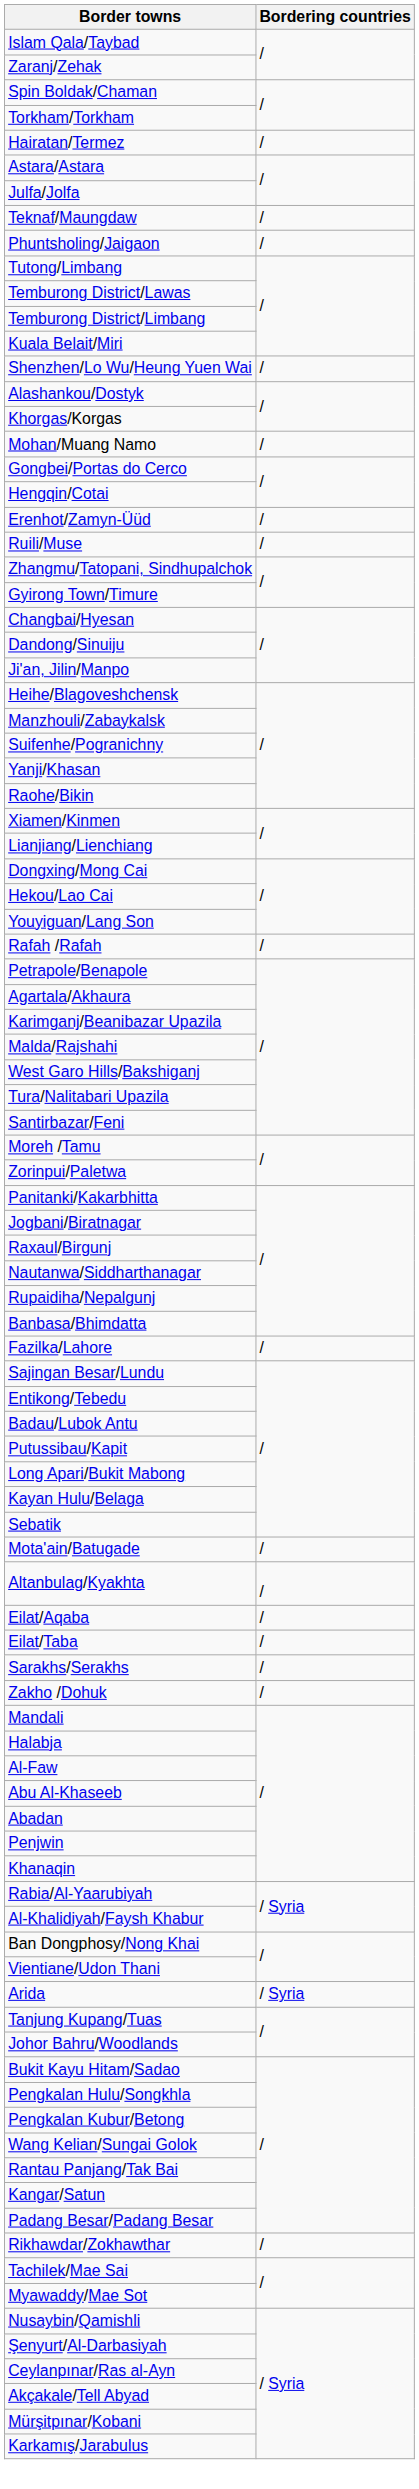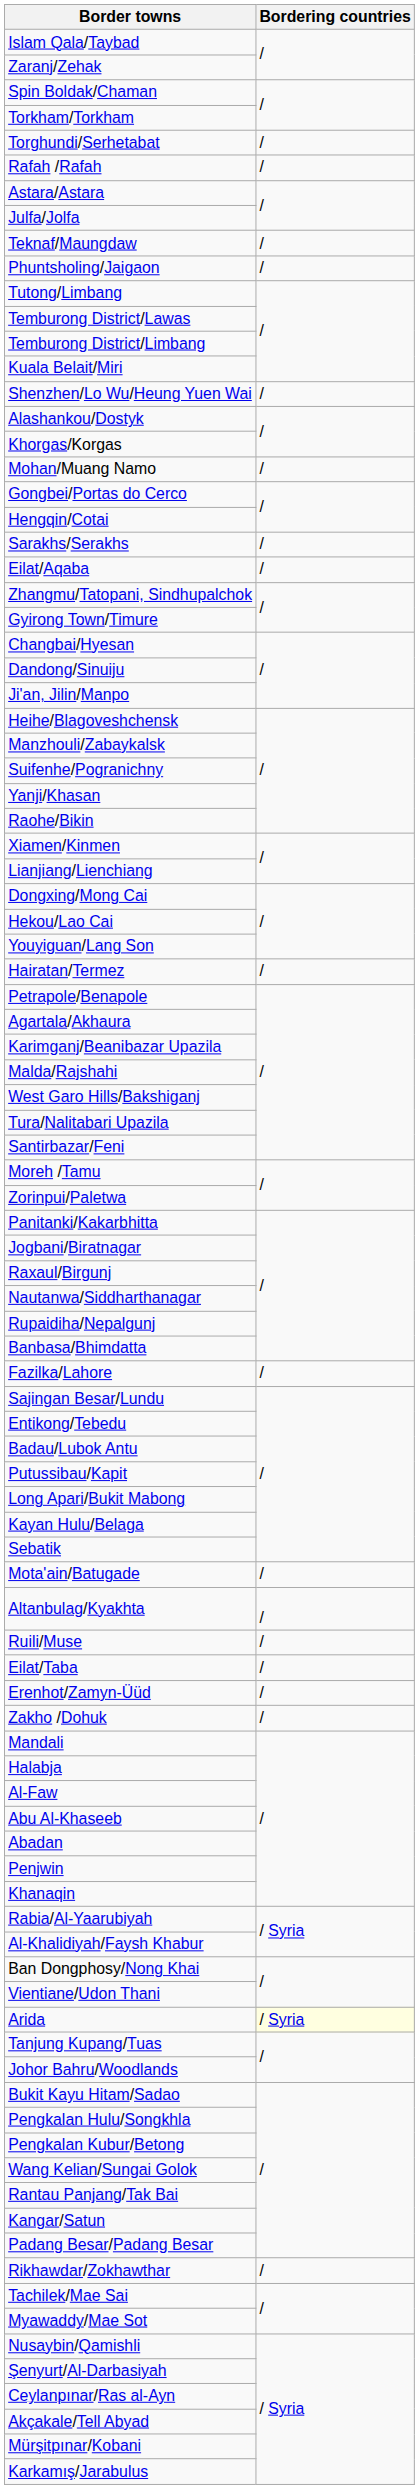+ row: Torghundi/Serhetabat | /
rows swapped: Hairatan/Termez <-> Rafah /Rafah
rows swapped: Erenhot/Zamyn-Üüd <-> Sarakhs/Serakhs
rows swapped: Ruili/Muse <-> Eilat/Aqaba
Arida | Bordering countries: no background -> lightyellow background
